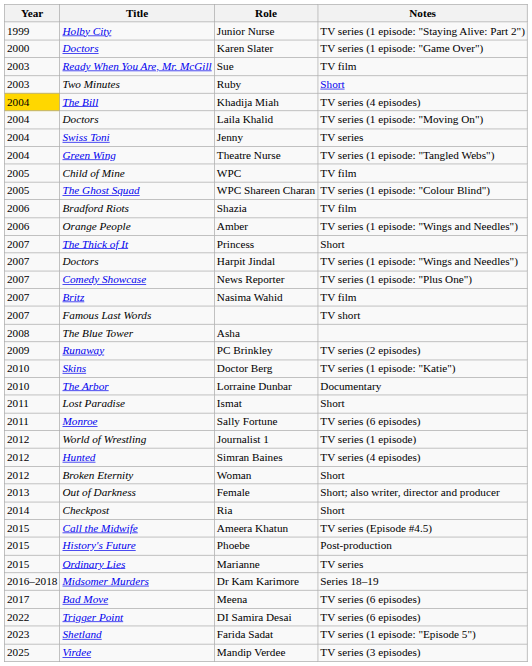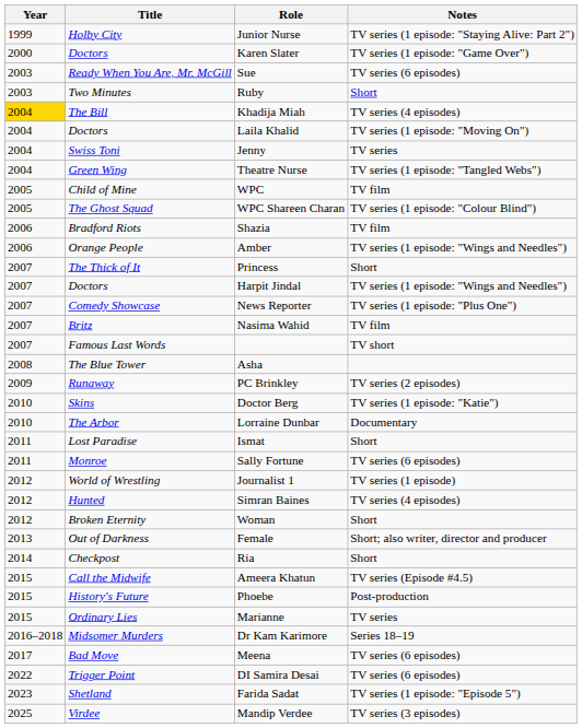Sue | Notes: TV film -> TV series (6 episodes)
